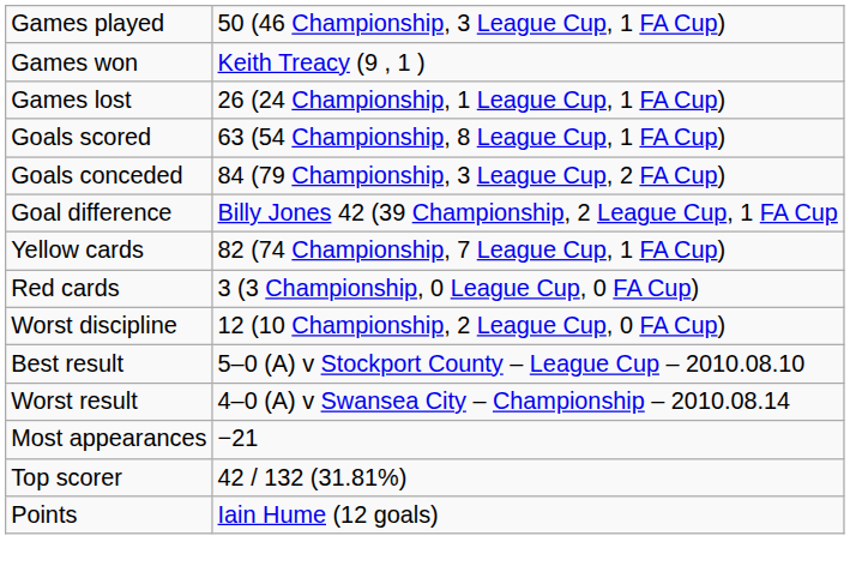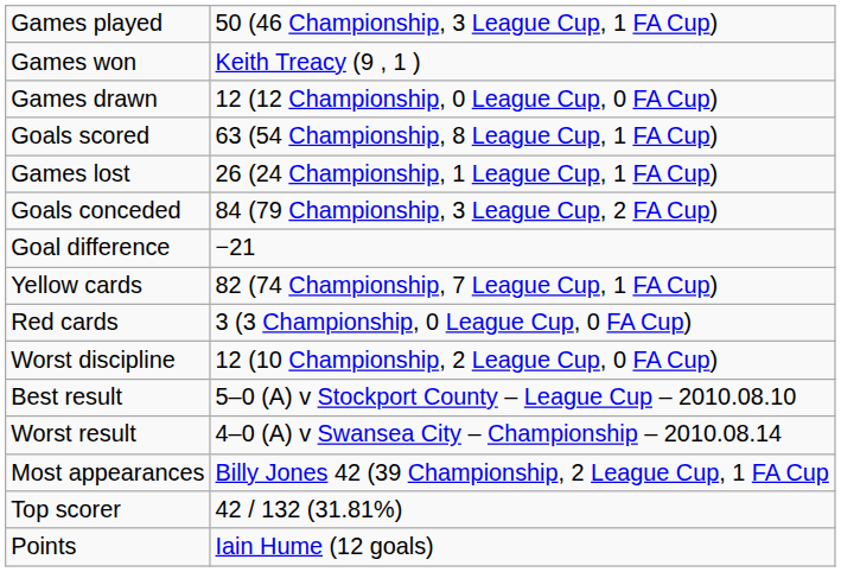+ row: Games drawn | 12 (12 Championship, 0 League Cup, 0 FA Cup)
rows swapped: Games lost <-> Goals scored
Goal difference | column 2: Billy Jones 42 (39 Championship, 2 League Cup, 1 FA Cup -> −21
Most appearances | column 2: −21 -> Billy Jones 42 (39 Championship, 2 League Cup, 1 FA Cup
